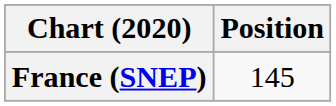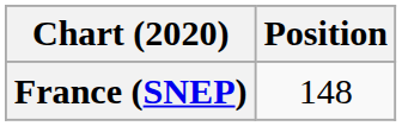France (SNEP) | Position: 145 -> 148
